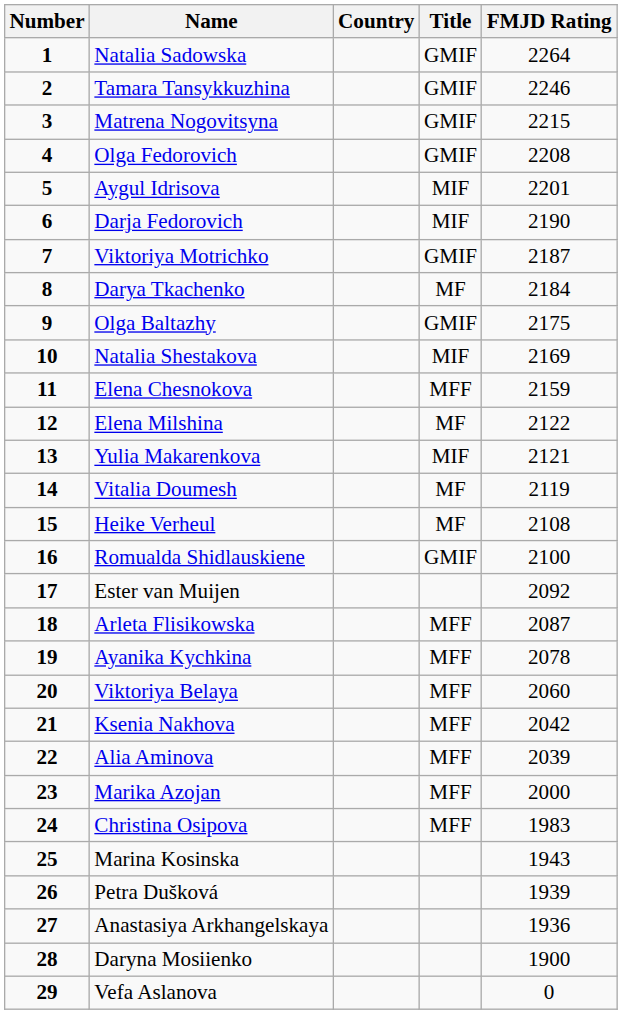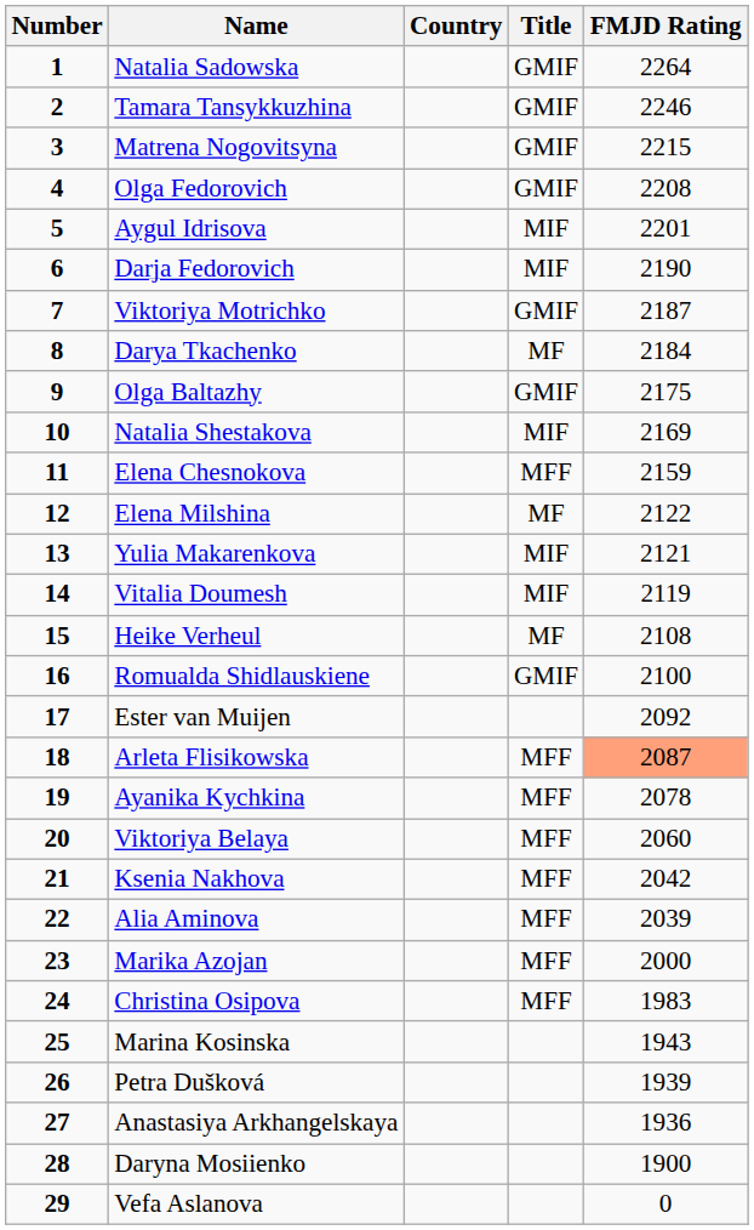Vitalia Doumesh | Title: MF -> MIF
Arleta Flisikowska | FMJD Rating: no background -> lightsalmon background
